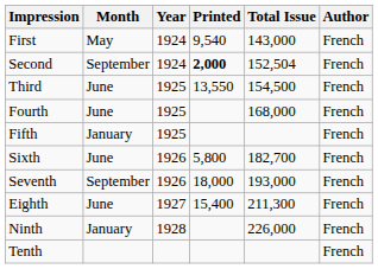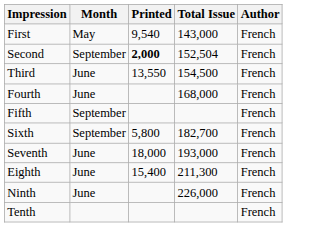- column: Year | 1924 | 1924 | 1925 | 1925 | 1925 | 1926 | 1926 | 1927 | 1928
Fifth | Month: January -> September
Sixth | Month: June -> September
Seventh | Month: September -> June
Ninth | Month: January -> June
